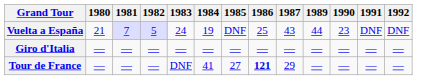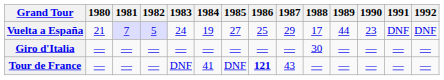+ column: 1988 | 17 | 30 | —
Vuelta a España | 1985: DNF -> 27
Vuelta a España | 1987: 43 -> 29
Tour de France | 1985: 27 -> DNF
Tour de France | 1987: 29 -> 43
